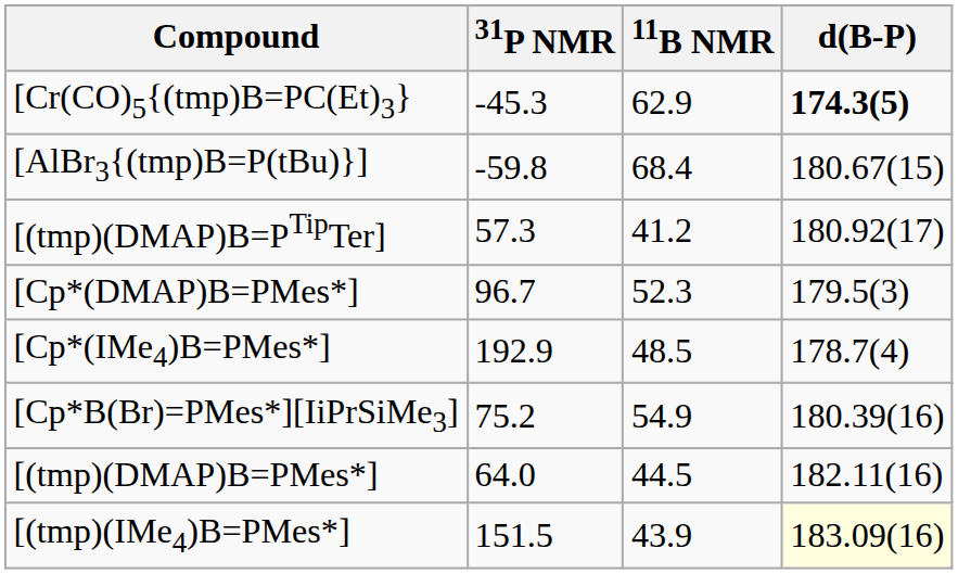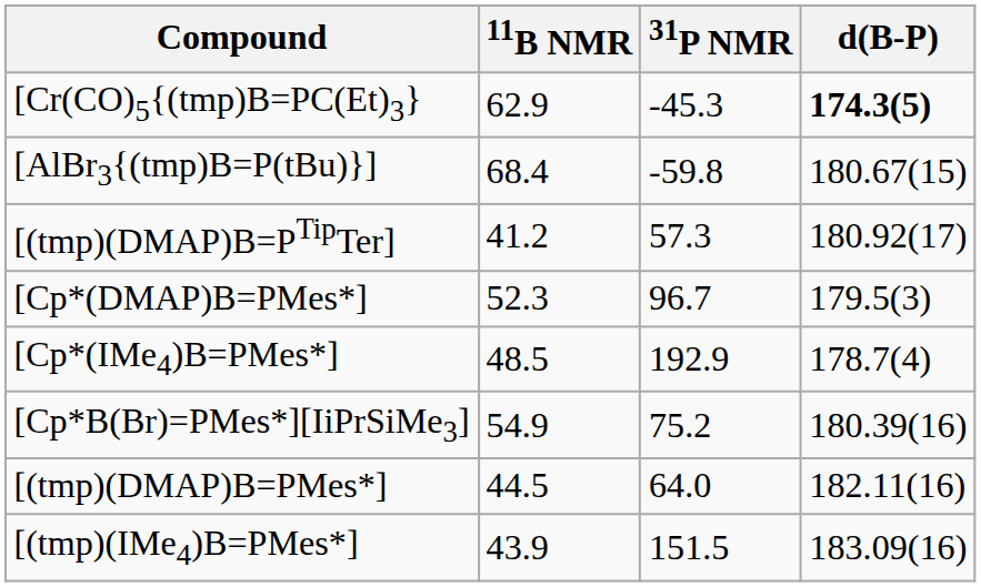columns swapped: 11B NMR <-> 31P NMR
[(tmp)(IMe4)B=PMes*] | d(B-P): lightyellow background -> no background
